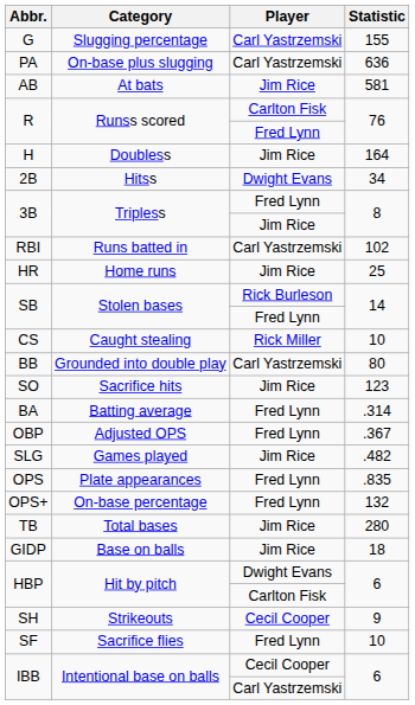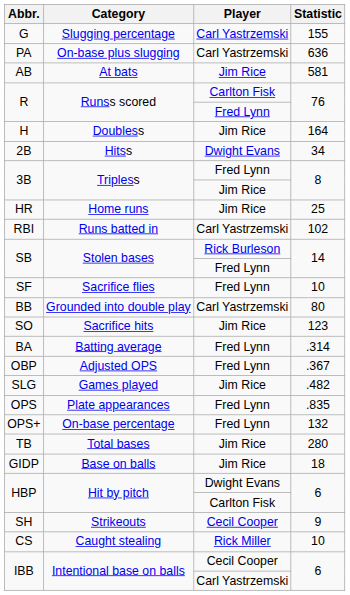rows swapped: HR <-> RBI
rows swapped: CS <-> SF
